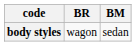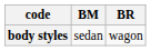columns swapped: BM <-> BR
